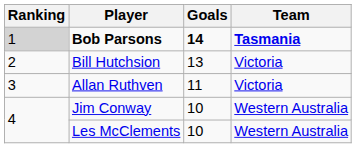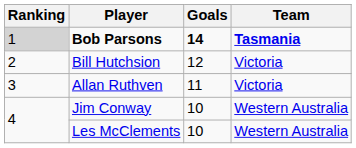Bill Hutchsion | Goals: 13 -> 12
